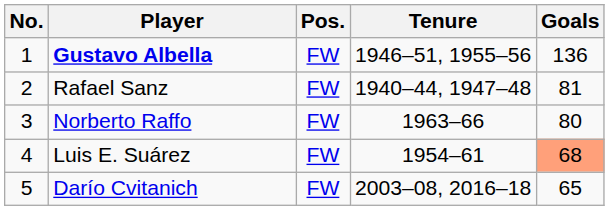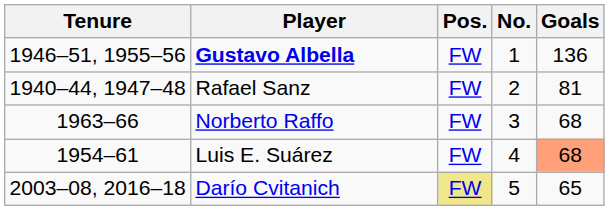columns swapped: No. <-> Tenure
Norberto Raffo | Goals: 80 -> 68
Darío Cvitanich | Pos.: no background -> khaki background
